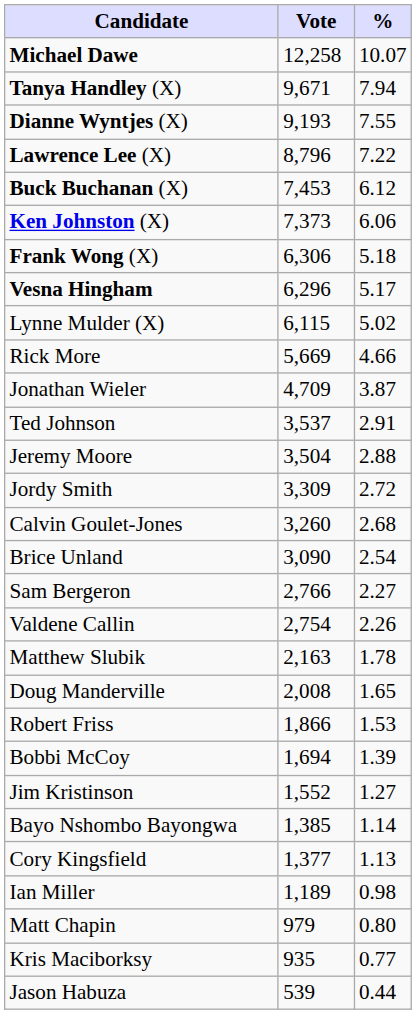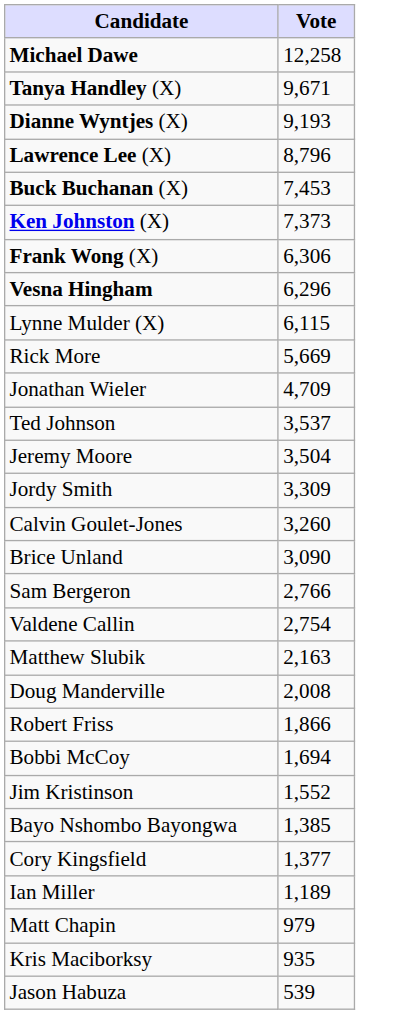- column: % | 10.07 | 7.94 | 7.55 | 7.22 | 6.12 | 6.06 | 5.18 | 5.17 | 5.02 | 4.66 | 3.87 | 2.91 | 2.88 | 2.72 | 2.68 | 2.54 | 2.27 | 2.26 | 1.78 | 1.65 | 1.53 | 1.39 | 1.27 | 1.14 | 1.13 | 0.98 | 0.80 | 0.77 | 0.44
